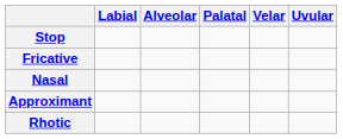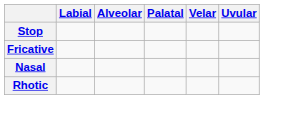- row: Approximant
